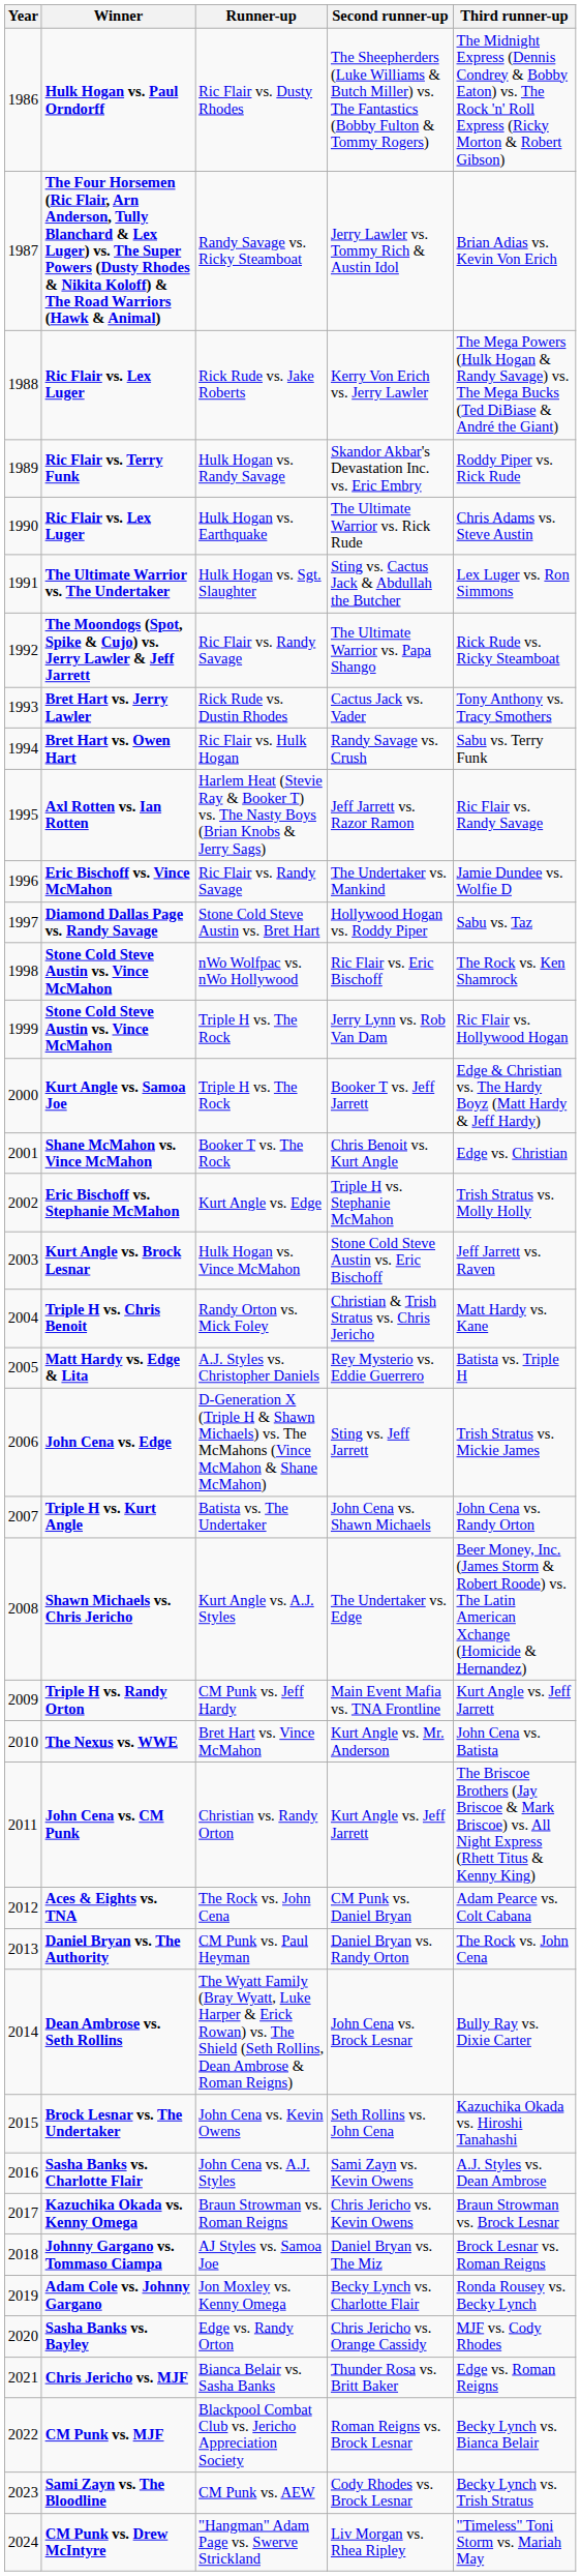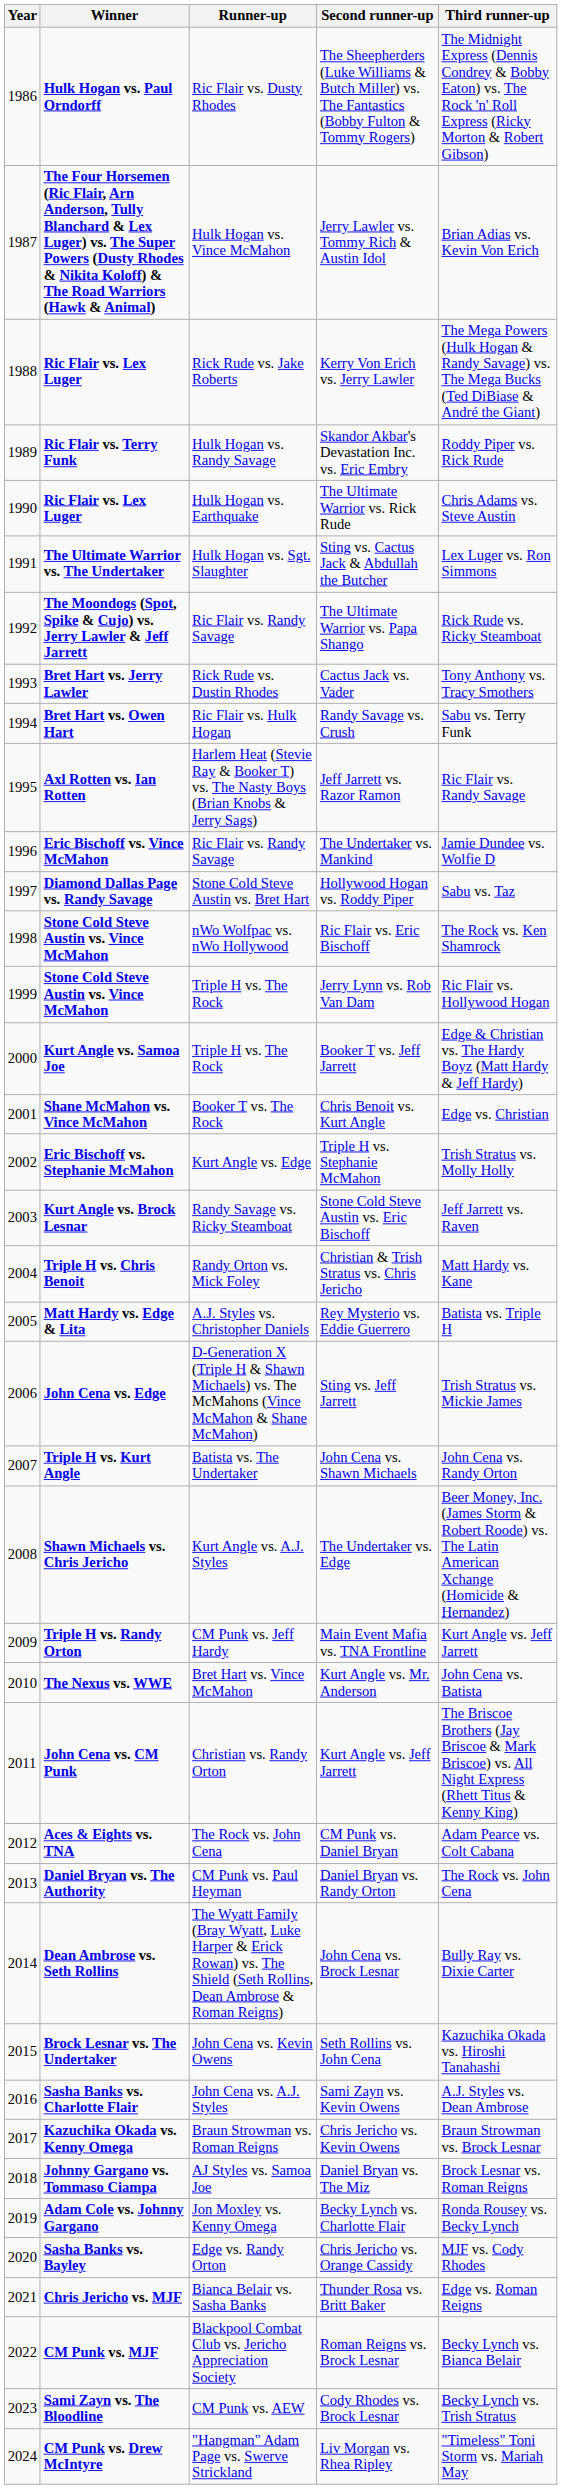Jerry Lawler vs. Tommy Rich & Austin Idol | Runner-up: Randy Savage vs. Ricky Steamboat -> Hulk Hogan vs. Vince McMahon
Stone Cold Steve Austin vs. Eric Bischoff | Runner-up: Hulk Hogan vs. Vince McMahon -> Randy Savage vs. Ricky Steamboat
